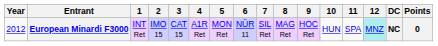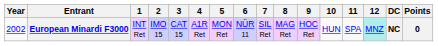European Minardi F3000 | Year: 2012 -> 2002
